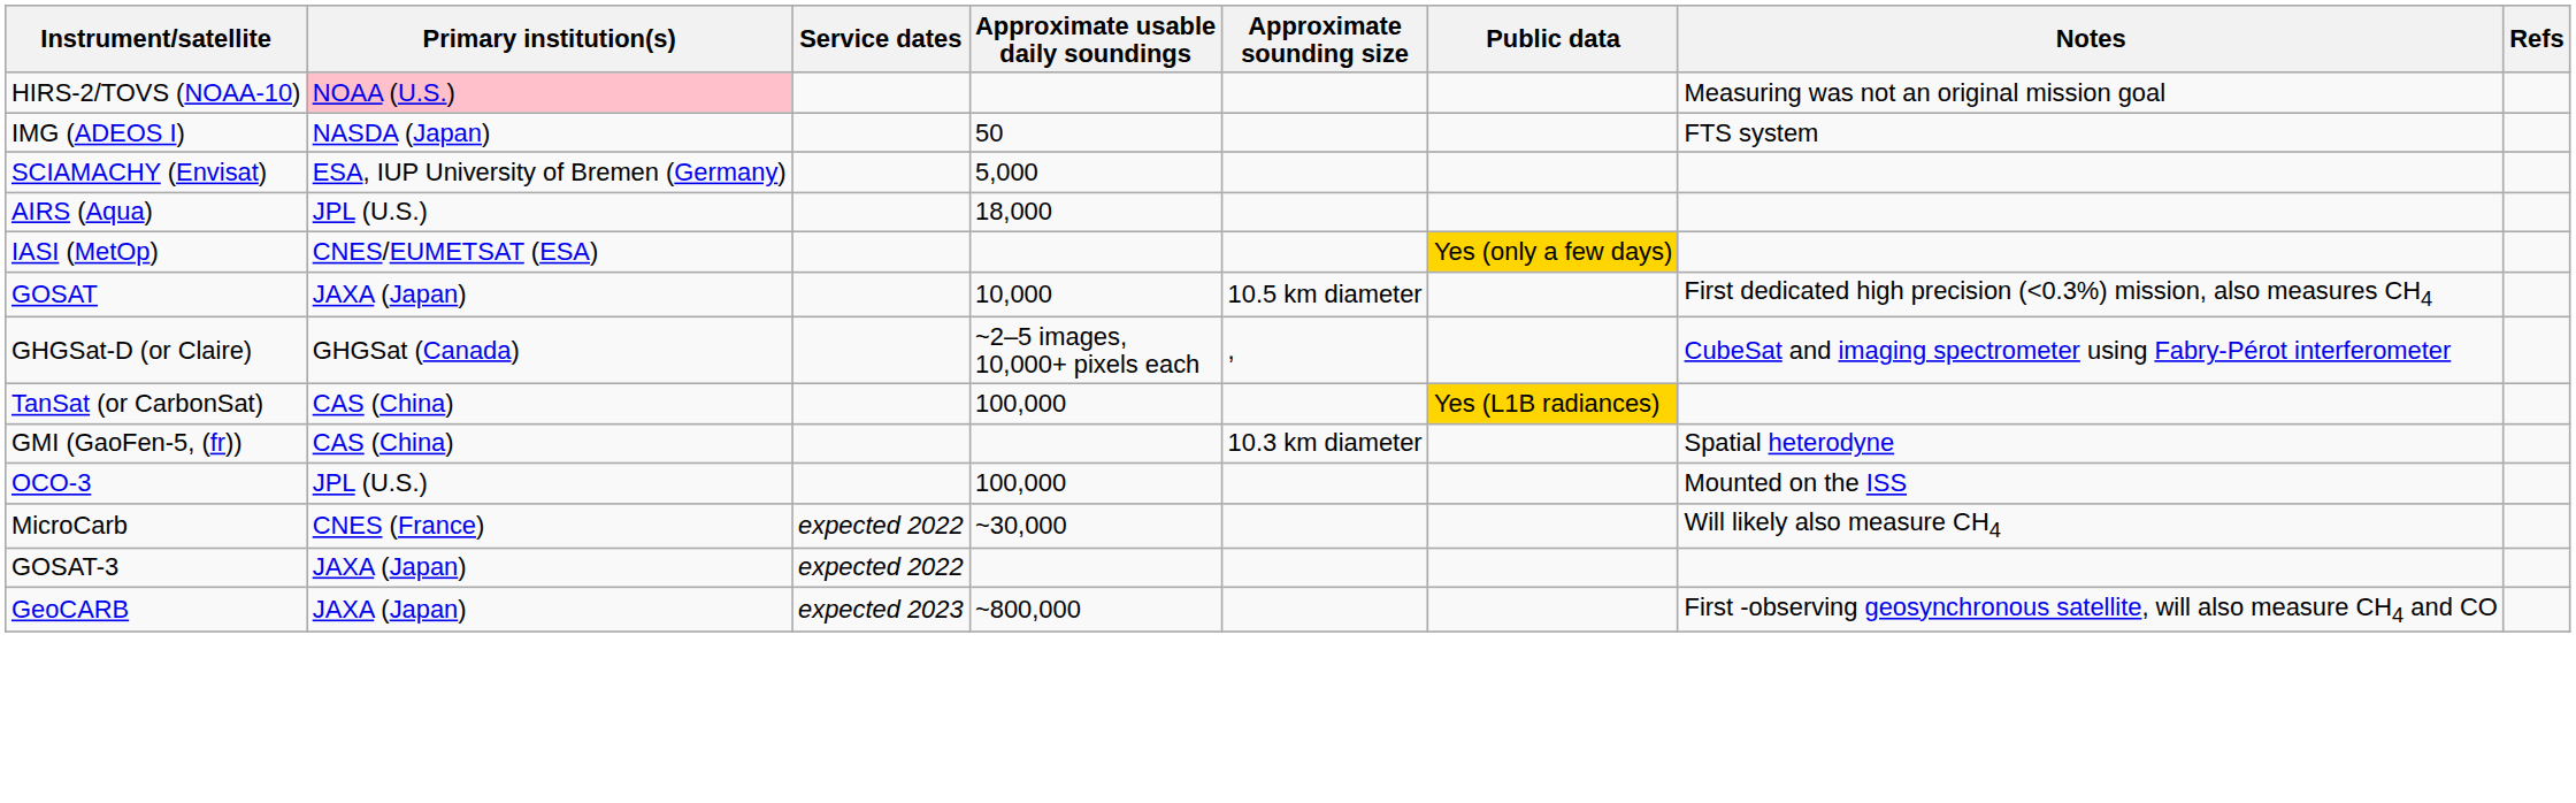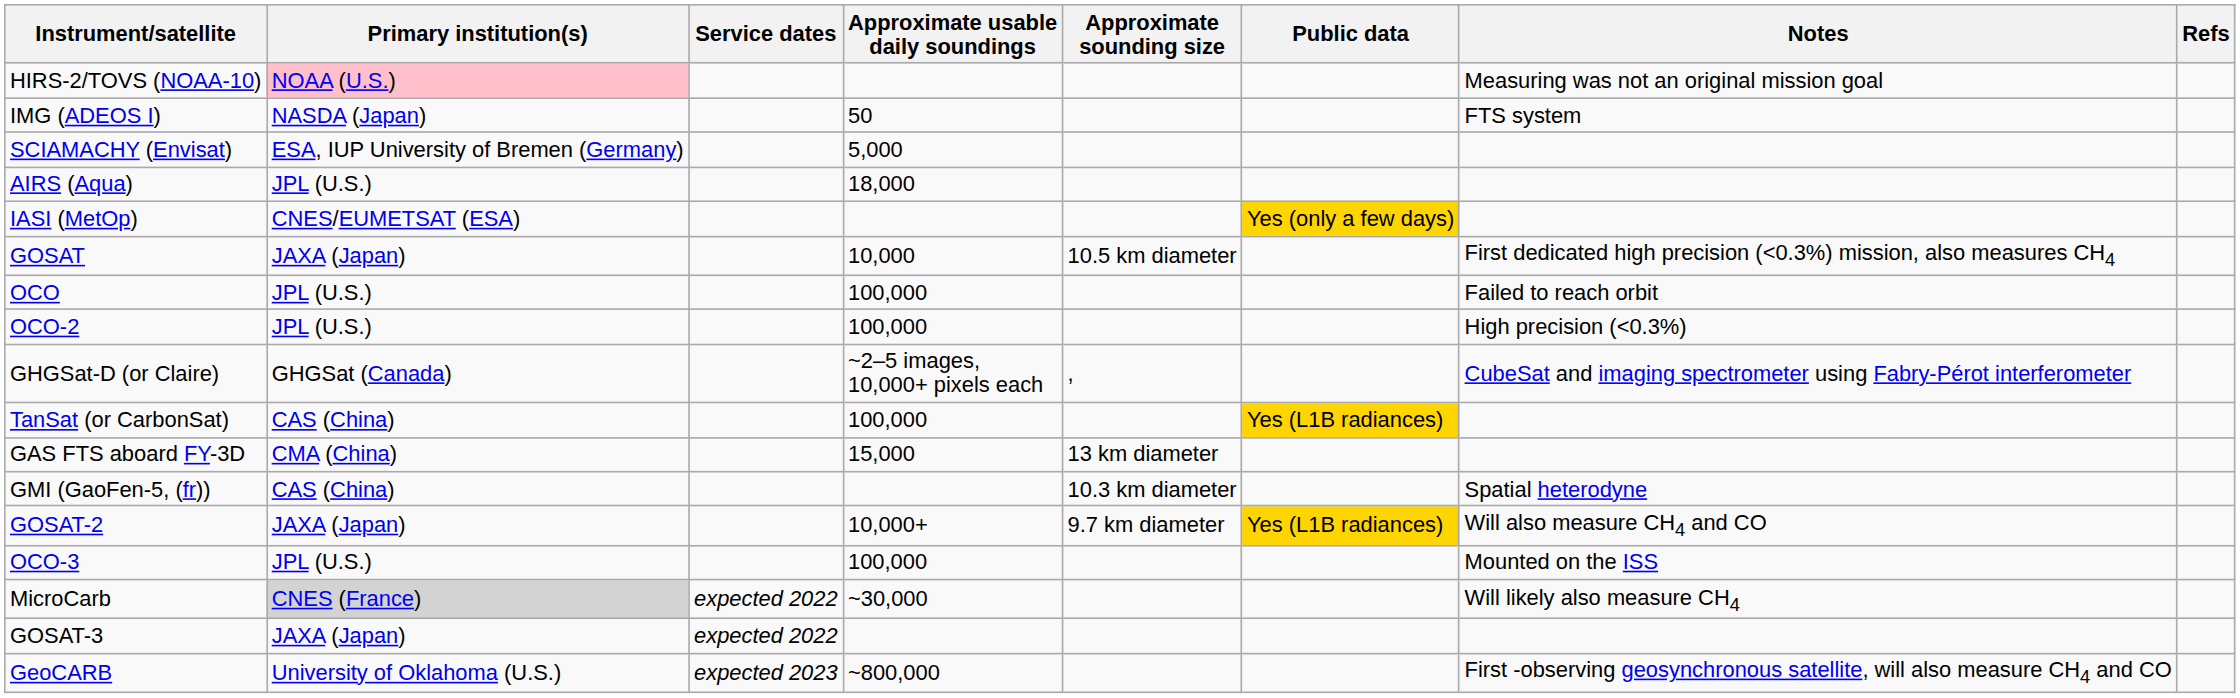+ row: OCO | JPL (U.S.) | 100,000 | Failed to reach orbit
+ row: OCO-2 | JPL (U.S.) | 100,000 | High precision (<0.3%)
+ row: GAS FTS aboard FY-3D | CMA (China) | 15,000 | 13 km diameter
+ row: GOSAT-2 | JAXA (Japan) | 10,000+ | 9.7 km diameter | Yes (L1B radiances) | Will also measure CH4 and CO
MicroCarb | Primary institution(s): no background -> lightgrey background
GeoCARB | Primary institution(s): JAXA (Japan) -> University of Oklahoma (U.S.)
